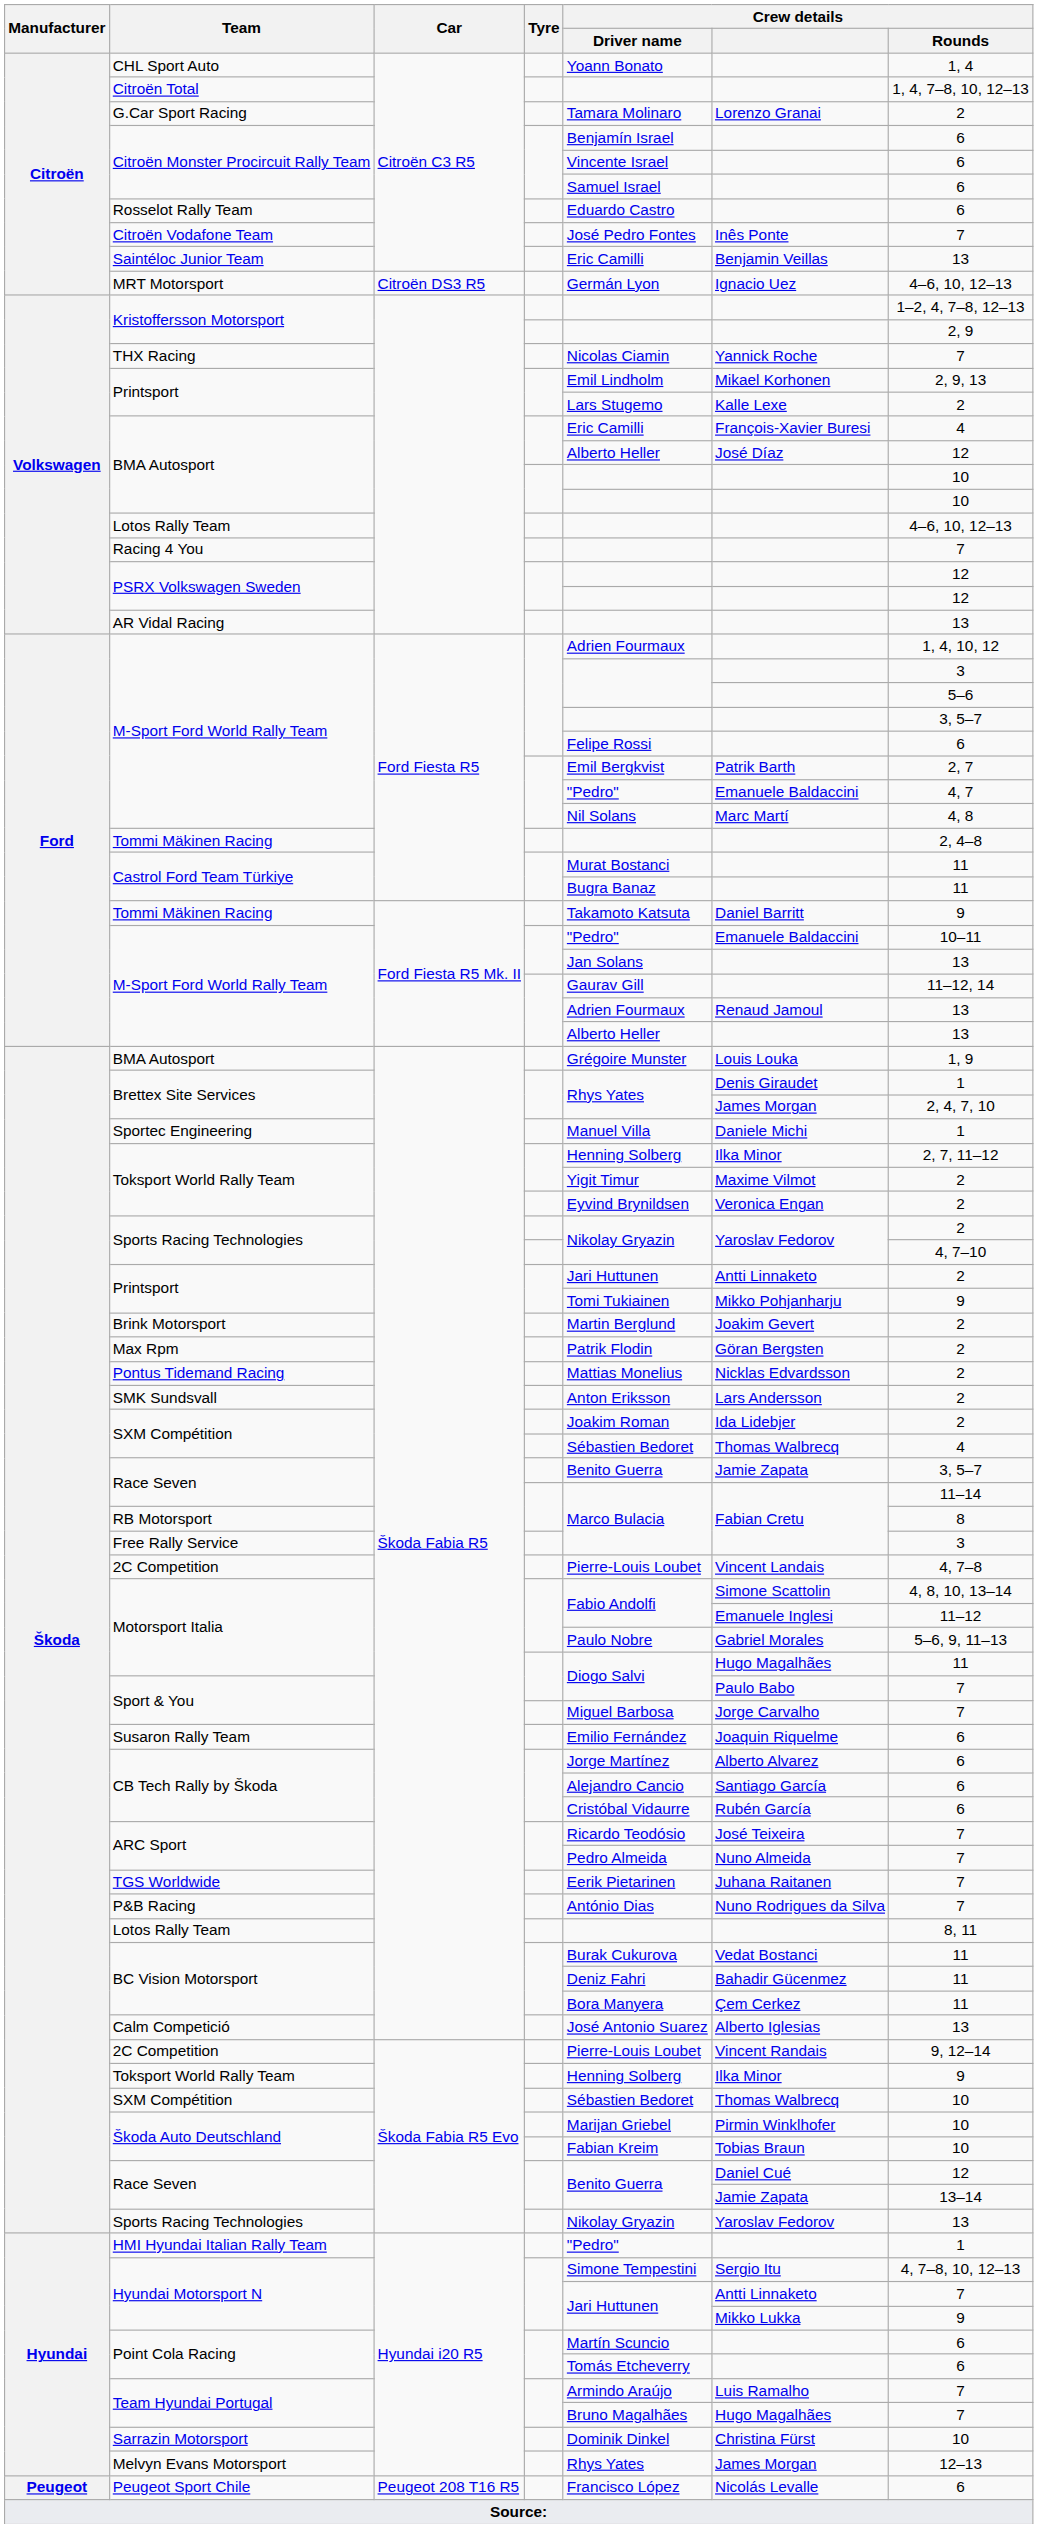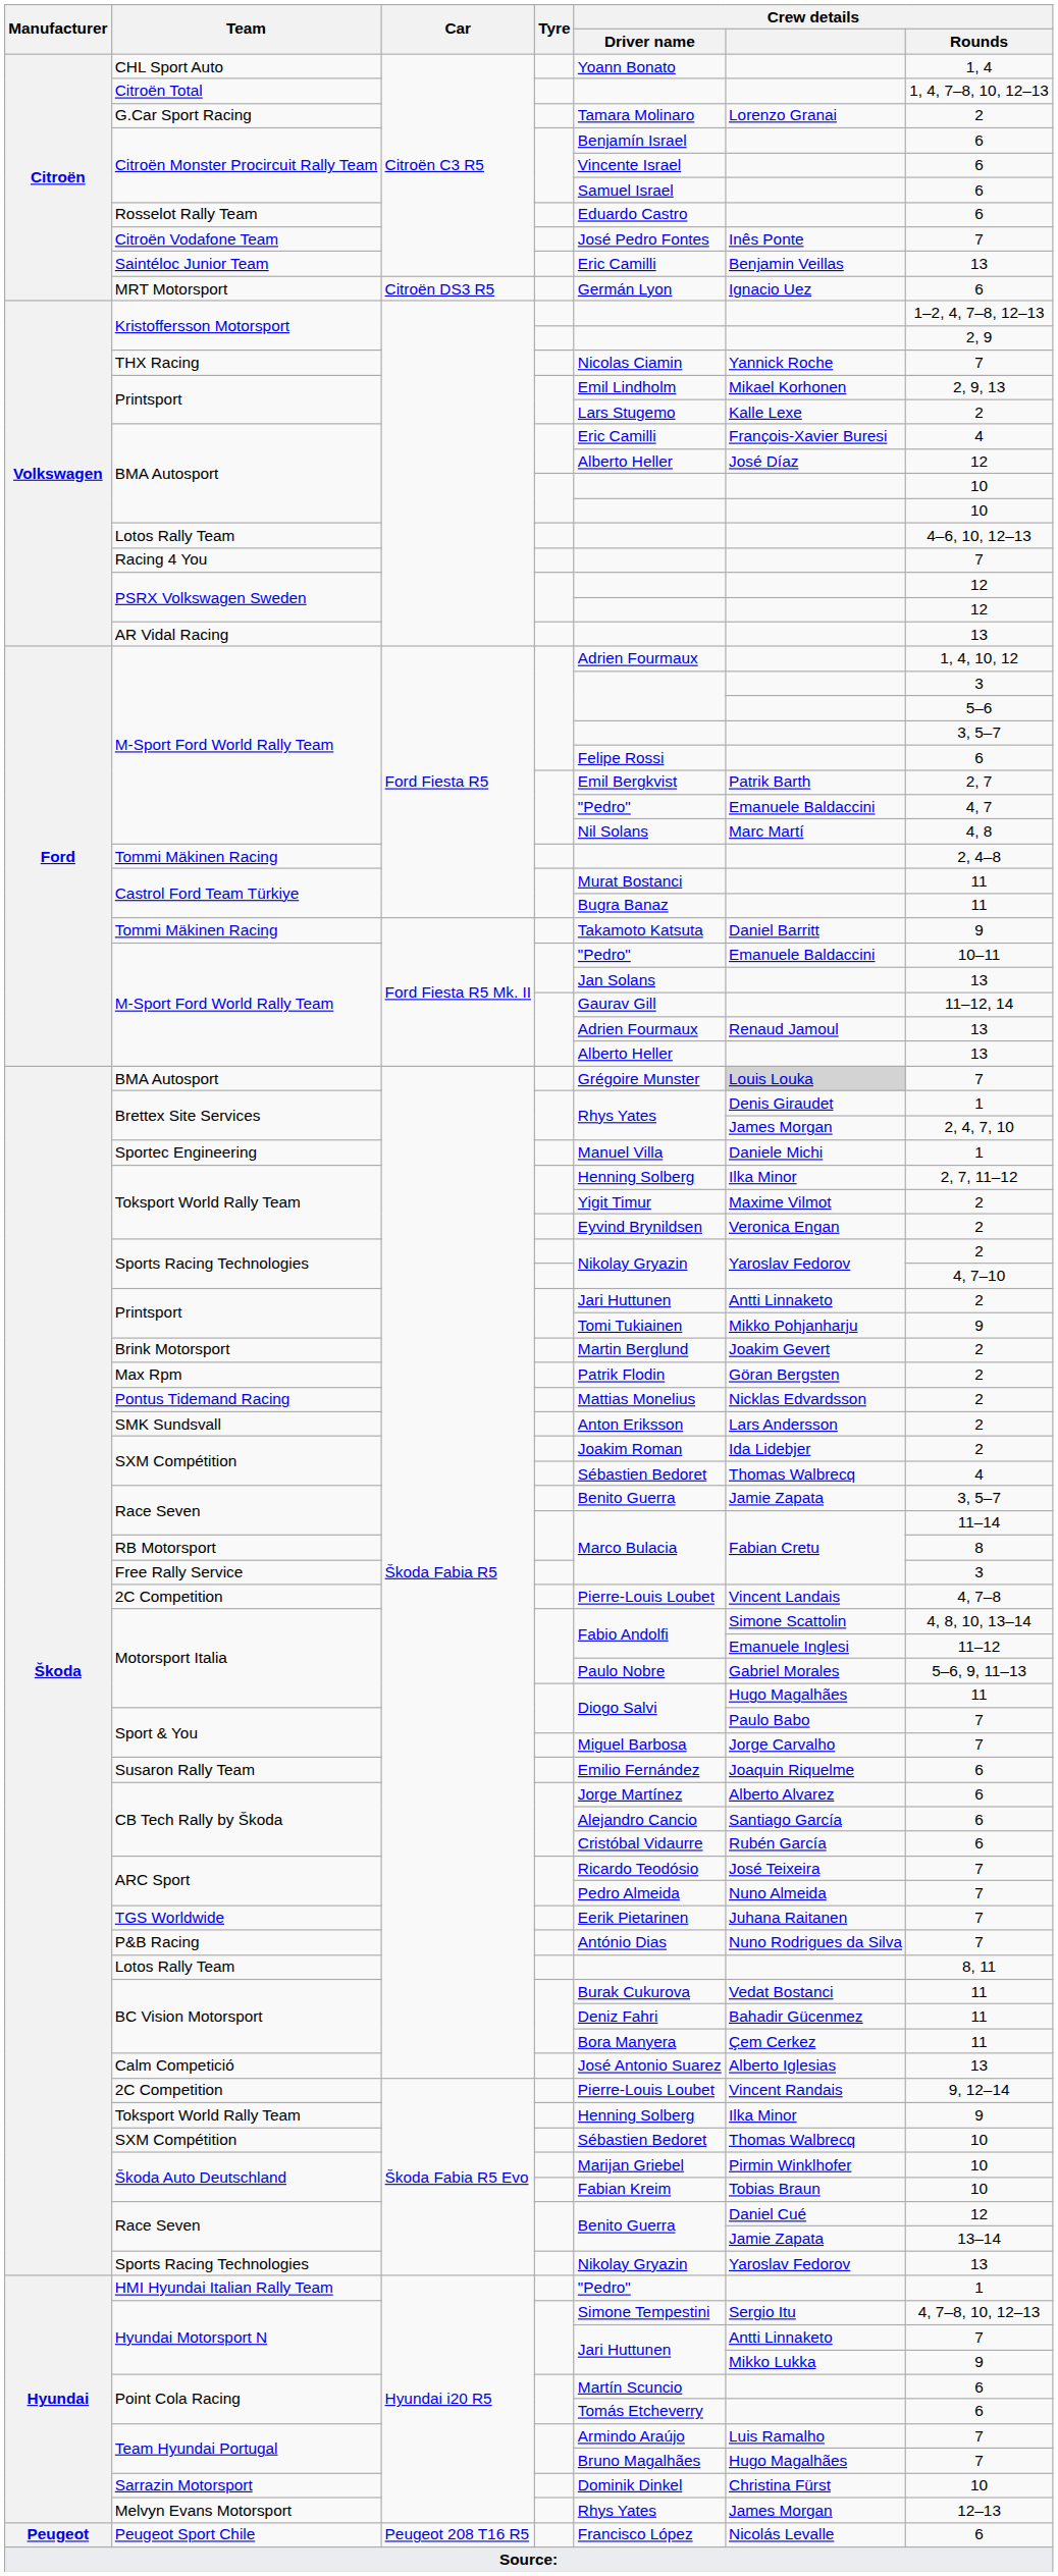MRT Motorsport | Crew details / Rounds: 4–6, 10, 12–13 -> 6
BMA Autosport / Škoda Fabia R5 | Crew details: no background -> lightgrey background
BMA Autosport / Škoda Fabia R5 | Crew details / Rounds: 1, 9 -> 7
